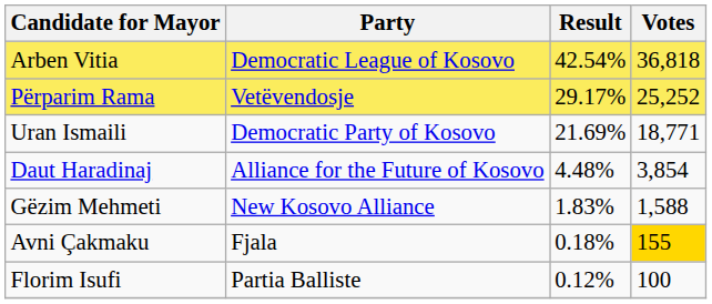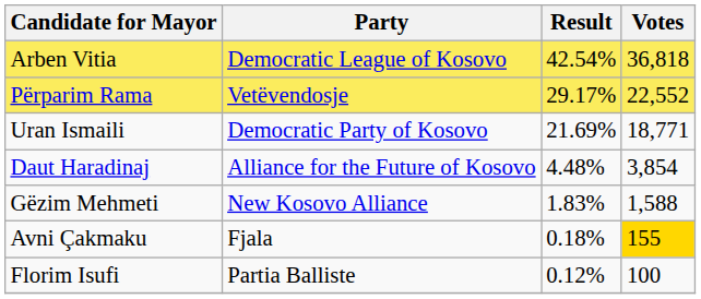Përparim Rama | Votes: 25,252 -> 22,552
